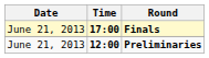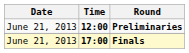rows swapped: Preliminaries <-> Finals
